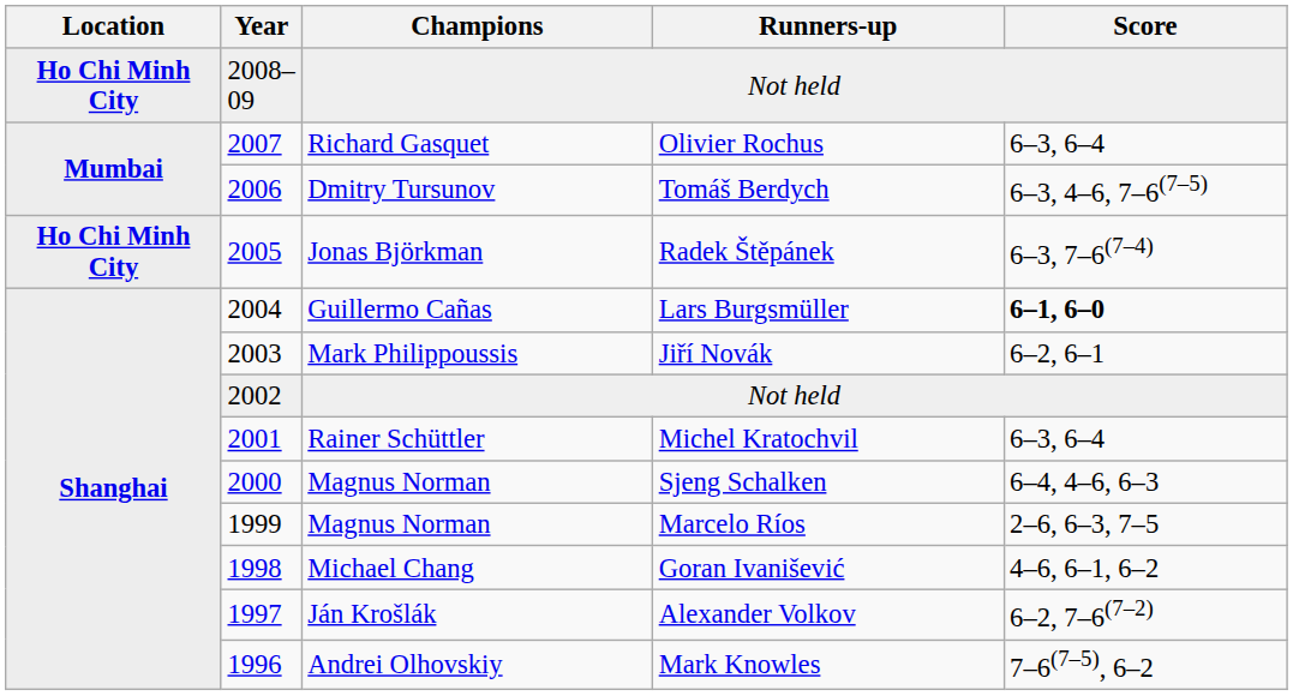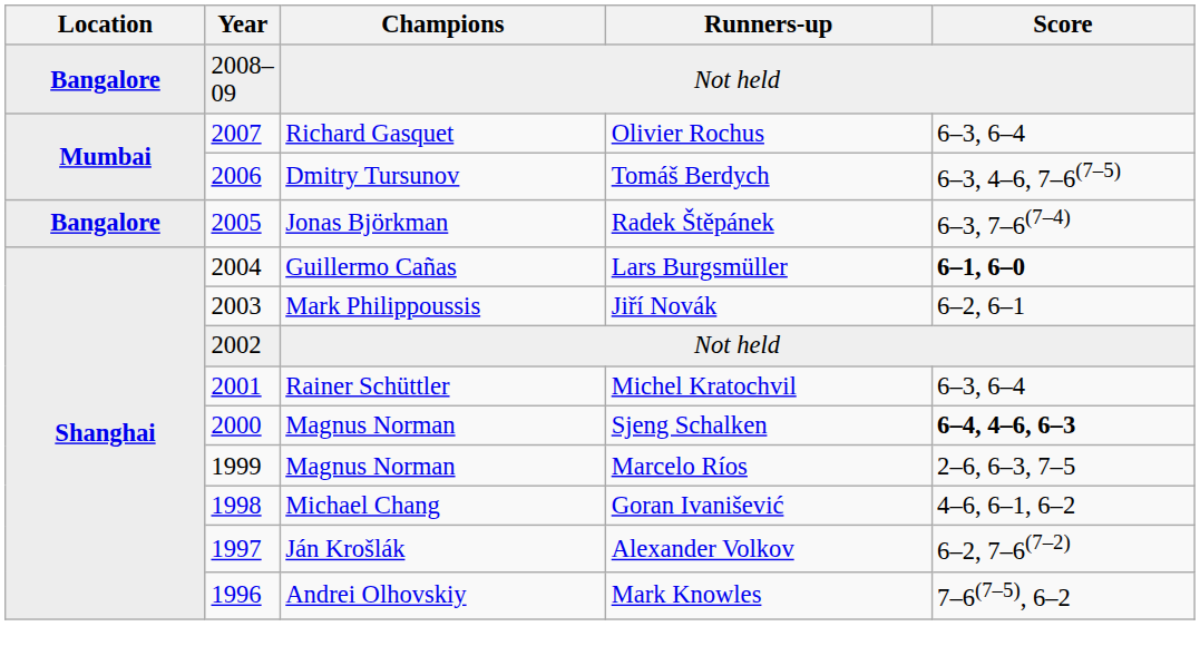2008–09 / Not held | Location: Ho Chi Minh City -> Bangalore
Radek Štěpánek | Location: Ho Chi Minh City -> Bangalore
Sjeng Schalken | Score: normal -> bold
